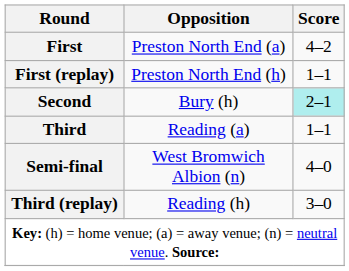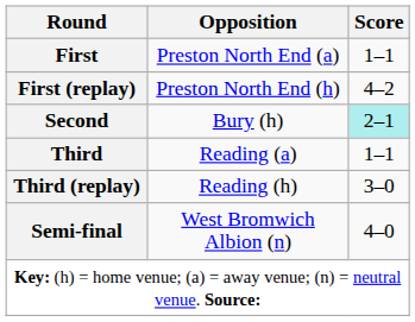First | Score: 4–2 -> 1–1
First (replay) | Score: 1–1 -> 4–2
rows swapped: Third (replay) <-> Semi-final
